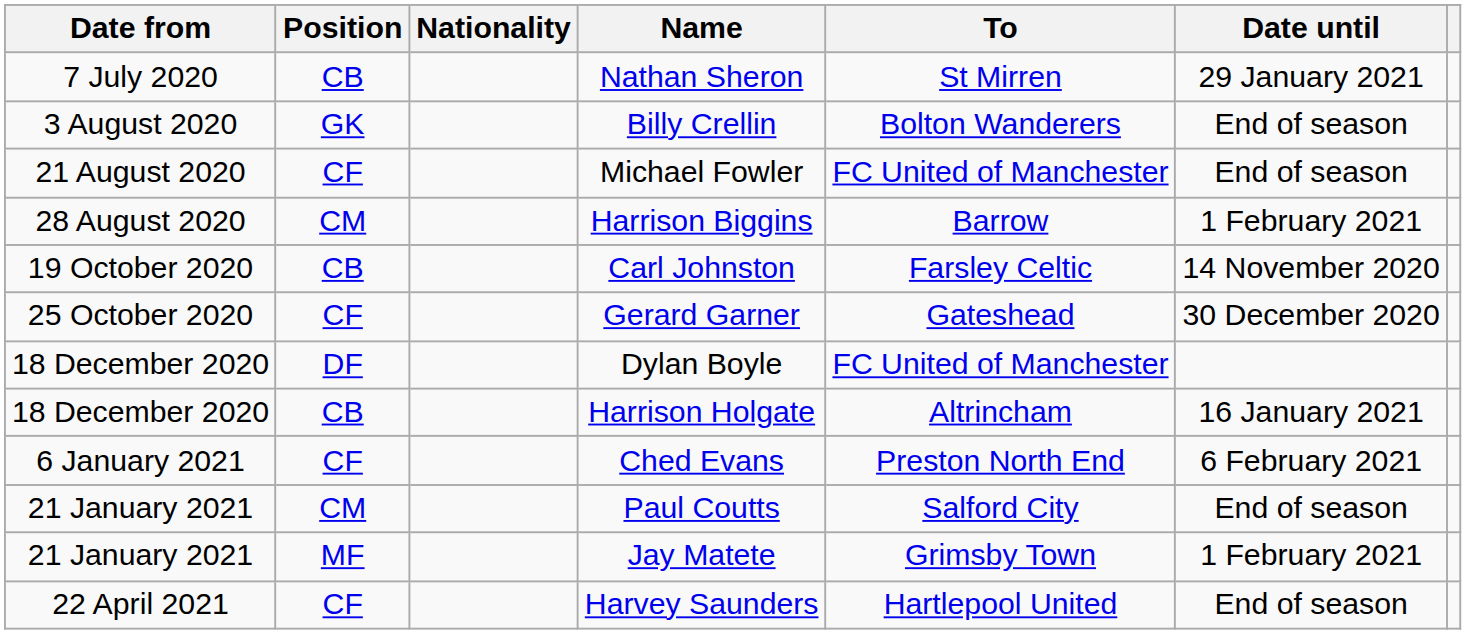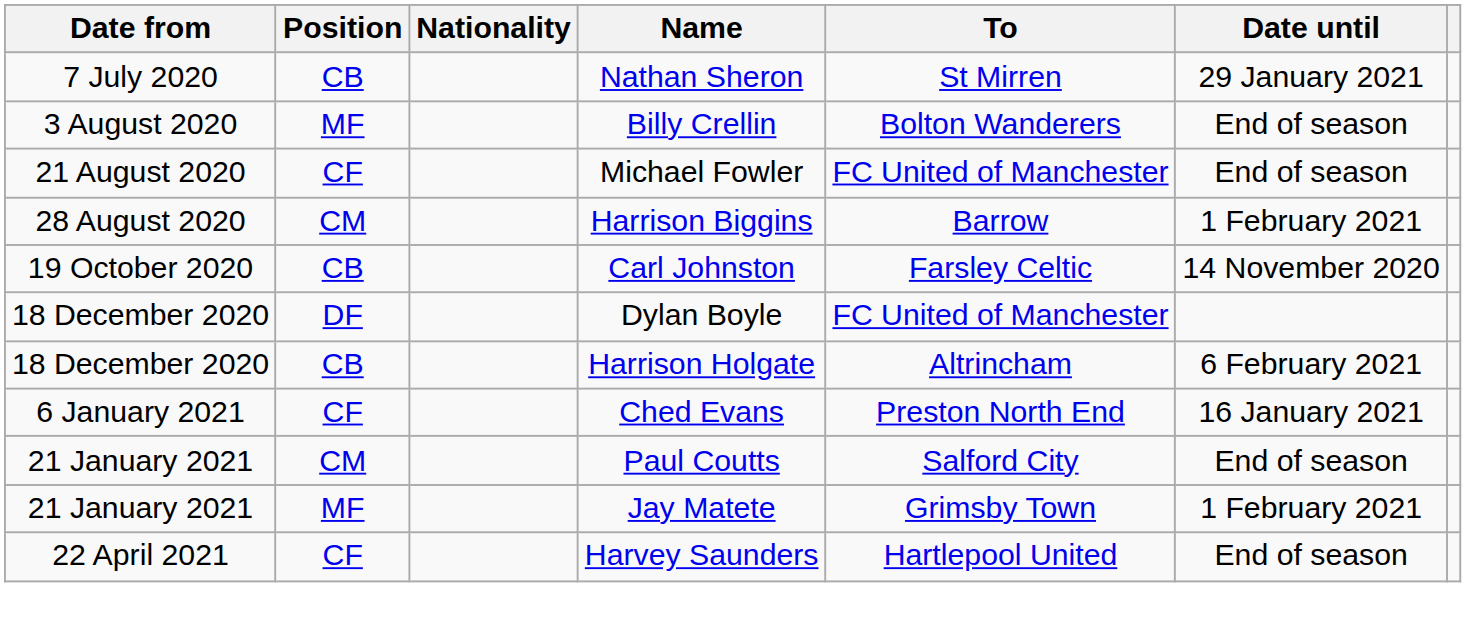Billy Crellin | Position: GK -> MF
- row: 25 October 2020 | CF | Gerard Garner | Gateshead | 30 December 2020
Harrison Holgate | Date until: 16 January 2021 -> 6 February 2021
Ched Evans | Date until: 6 February 2021 -> 16 January 2021
